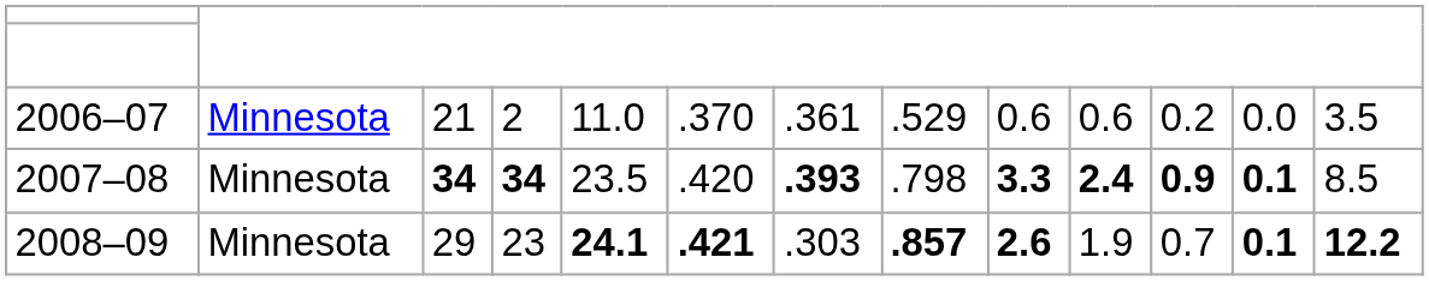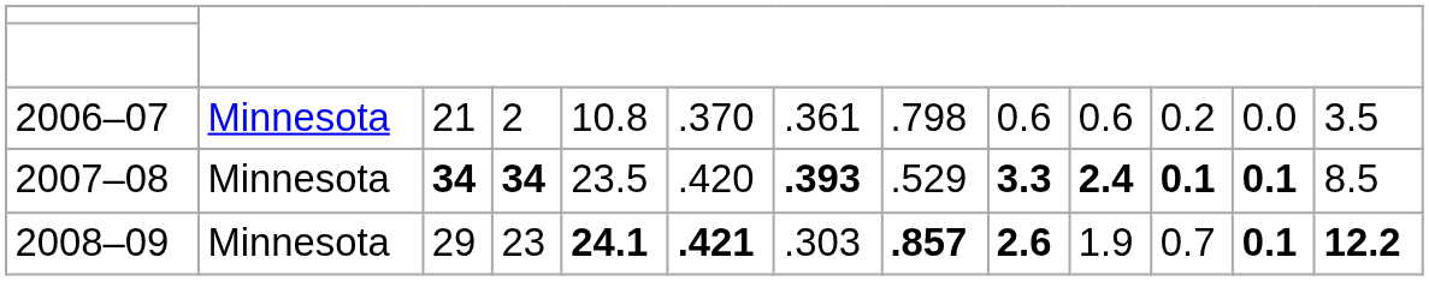2006–07 | column 5: 11.0 -> 10.8
2006–07 | column 8: .529 -> .798
2007–08 | column 8: .798 -> .529
2007–08 | column 11: 0.9 -> 0.1
